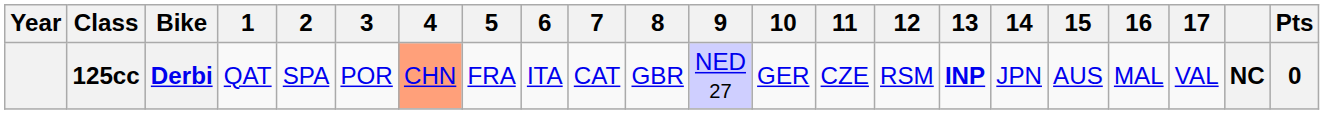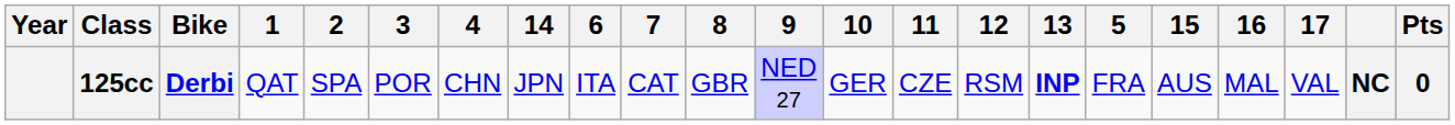columns swapped: 5 <-> 14
125cc | 4: lightsalmon background -> no background
